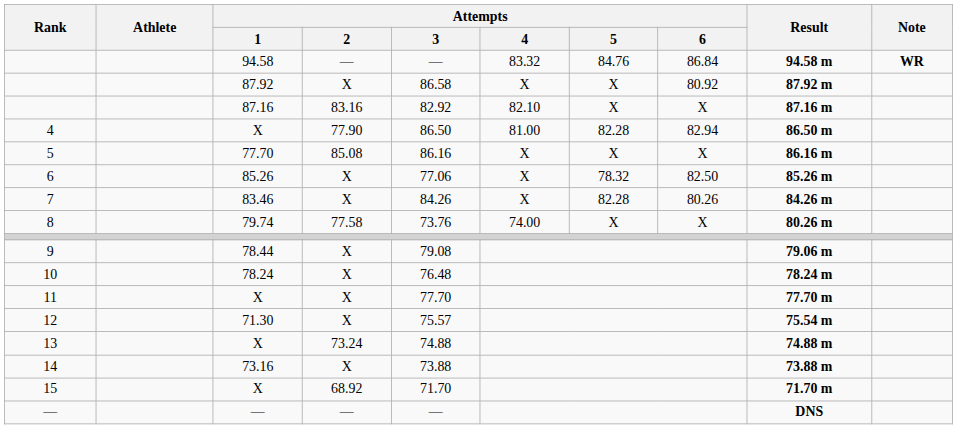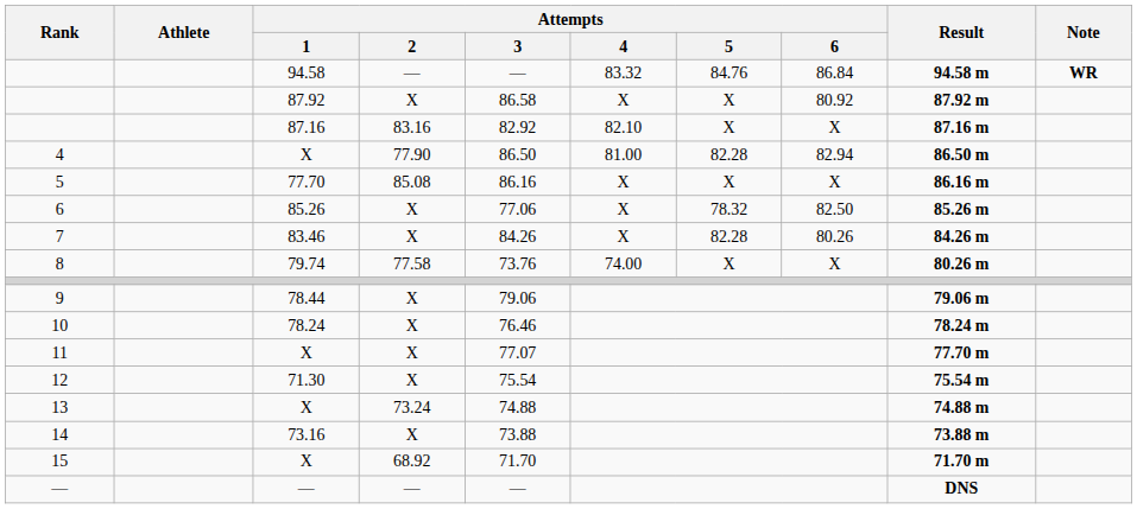9 | Attempts / 3: 79.08 -> 79.06
10 | Attempts / 3: 76.48 -> 76.46
11 | Attempts / 3: 77.70 -> 77.07
12 | Attempts / 3: 75.57 -> 75.54
